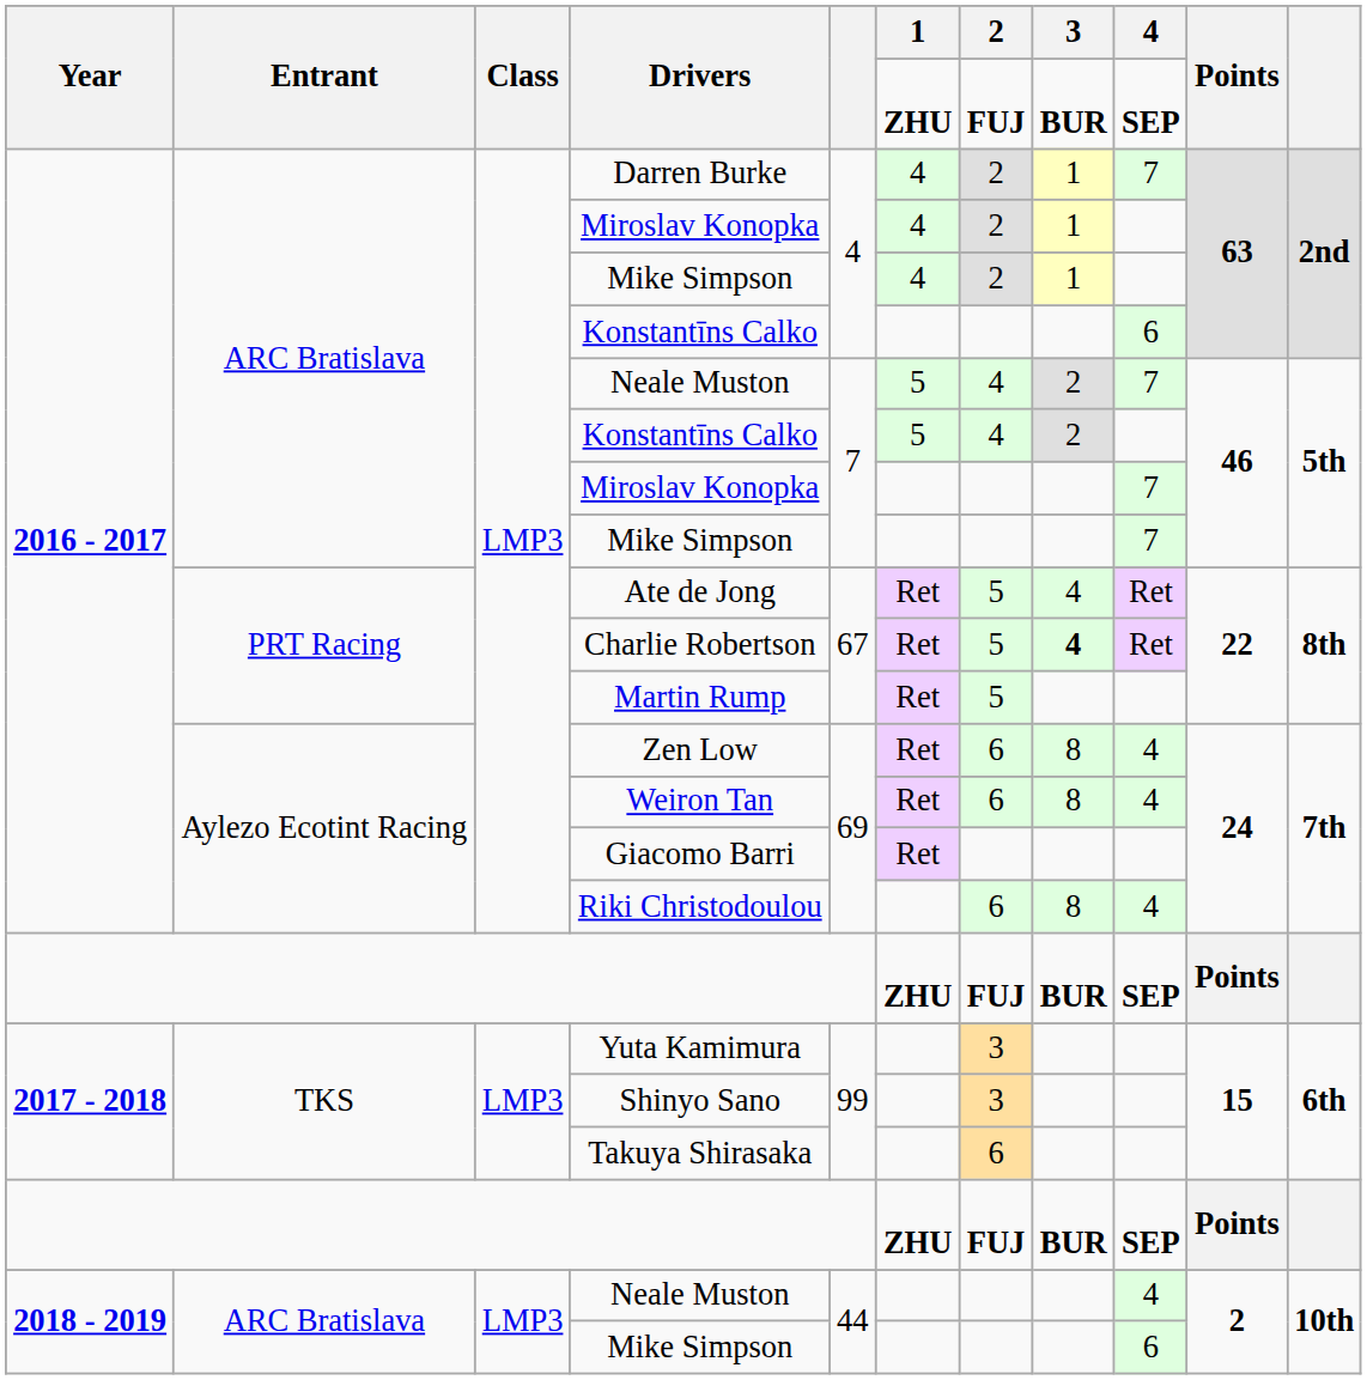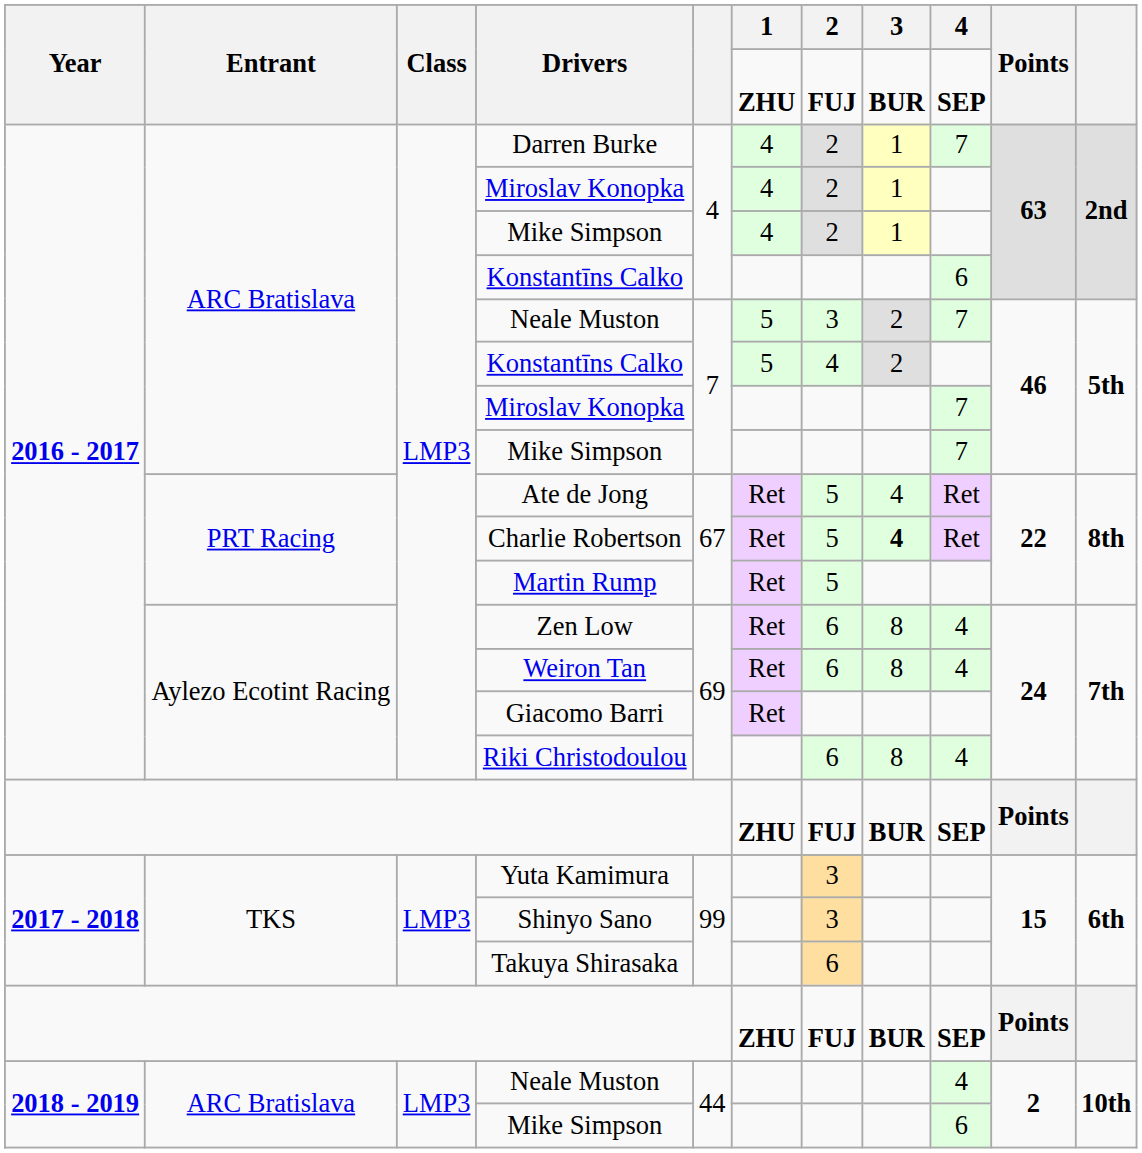2016 - 2017 / Neale Muston | 2: 4 -> 3
